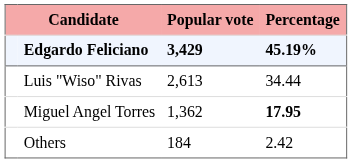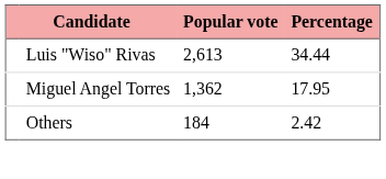- row: Edgardo Feliciano | 3,429 | 45.19%
Miguel Angel Torres | Percentage: bold -> normal
